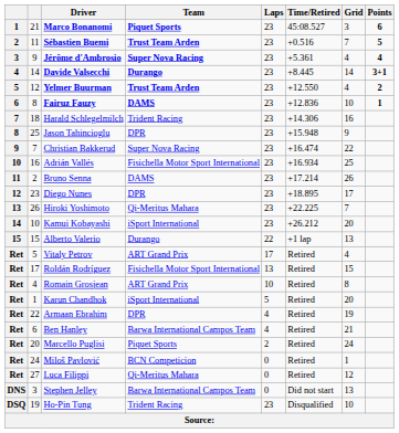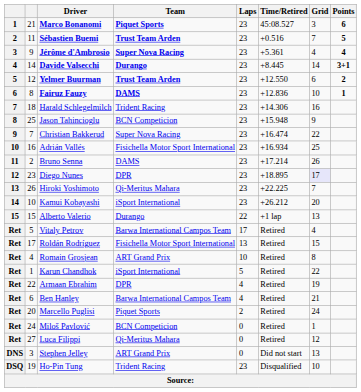Yelmer Buurman | Grid: 4 -> 6
Jason Tahincioglu | Team: DPR -> BCN Competicion
Diego Nunes | Grid: no background -> lavender background
Vitaly Petrov | Team: ART Grand Prix -> Barwa International Campos Team
Karun Chandhok | Grid: 20 -> 22
Stephen Jelley | Team: Barwa International Campos Team -> ART Grand Prix
